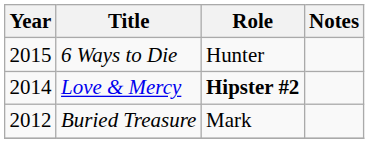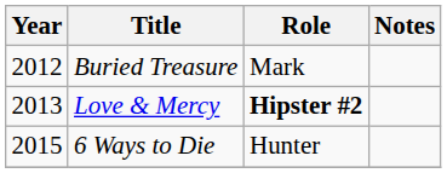rows swapped: Buried Treasure <-> 6 Ways to Die
Love & Mercy | Year: 2014 -> 2013
